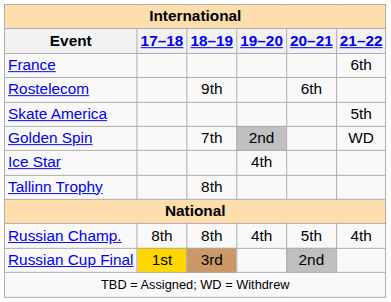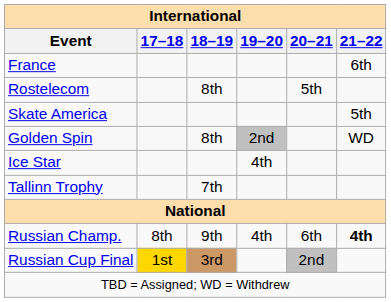Rostelecom | 18–19: 9th -> 8th
Rostelecom | 20–21: 6th -> 5th
Golden Spin | 18–19: 7th -> 8th
Tallinn Trophy | 18–19: 8th -> 7th
Russian Champ. | 18–19: 8th -> 9th
Russian Champ. | 20–21: 5th -> 6th
Russian Champ. | 21–22: normal -> bold
